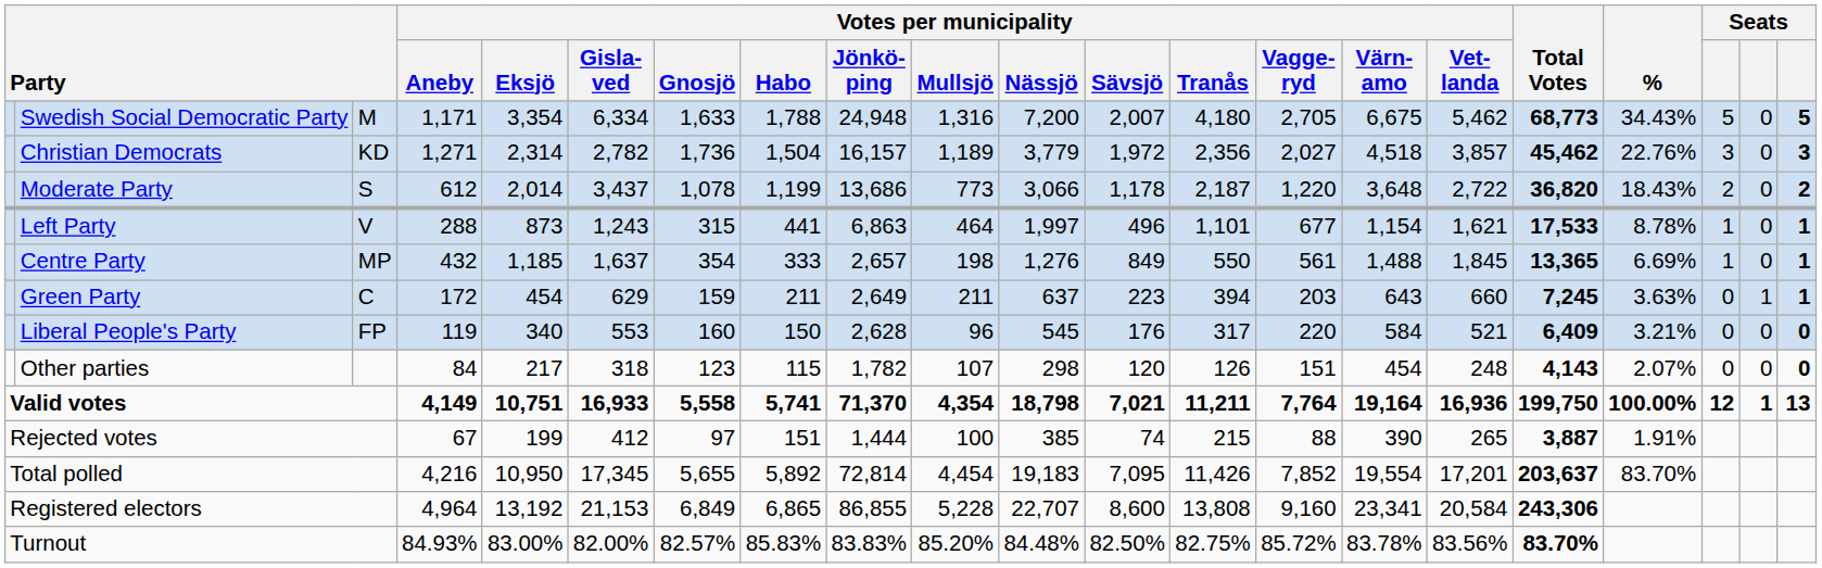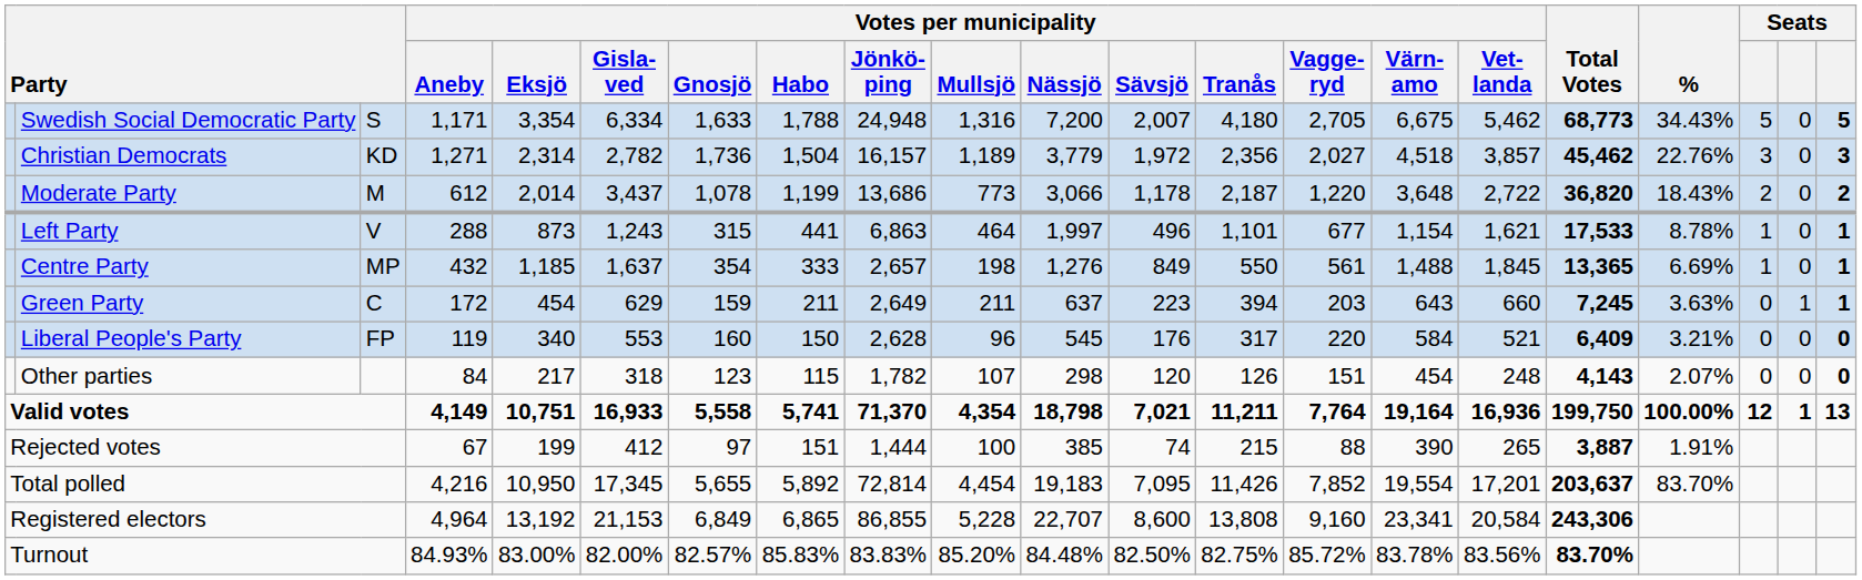Swedish Social Democratic Party | column 3: M -> S
Moderate Party | column 3: S -> M
